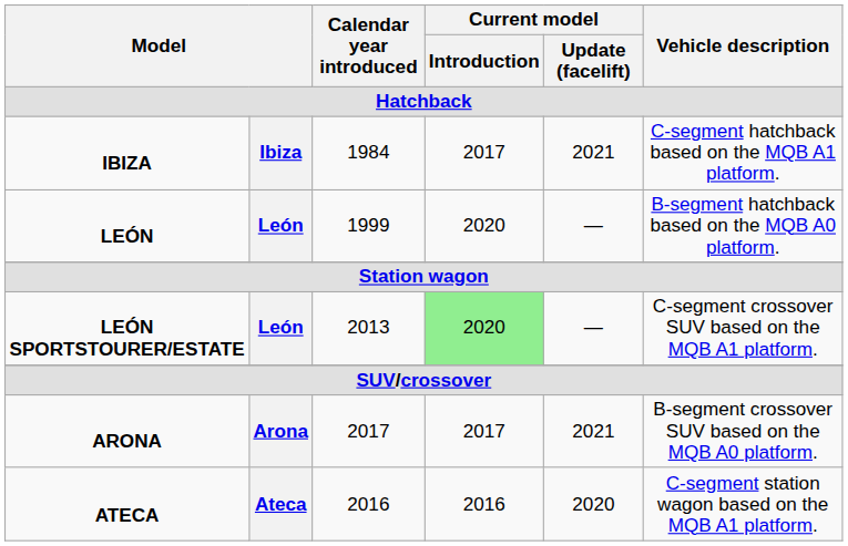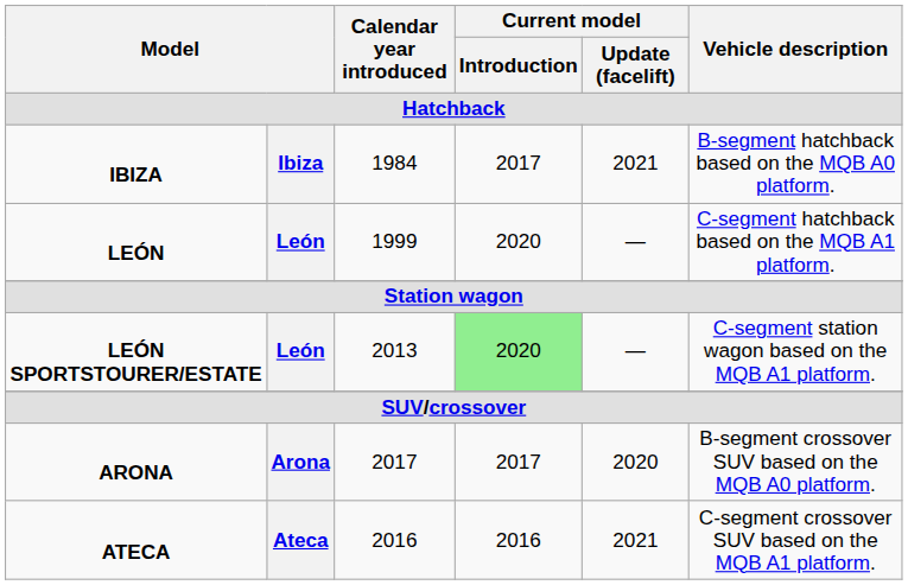IBIZA | Vehicle description: C-segment hatchback based on the MQB A1 platform. -> B-segment hatchback based on the MQB A0 platform.
LEÓN | Vehicle description: B-segment hatchback based on the MQB A0 platform. -> C-segment hatchback based on the MQB A1 platform.
LEÓN SPORTSTOURER/ESTATE | Vehicle description: C-segment crossover SUV based on the MQB A1 platform. -> C-segment station wagon based on the MQB A1 platform.
ARONA | Current model / Update (facelift): 2021 -> 2020
ATECA | Current model / Update (facelift): 2020 -> 2021
ATECA | Vehicle description: C-segment station wagon based on the MQB A1 platform. -> C-segment crossover SUV based on the MQB A1 platform.
